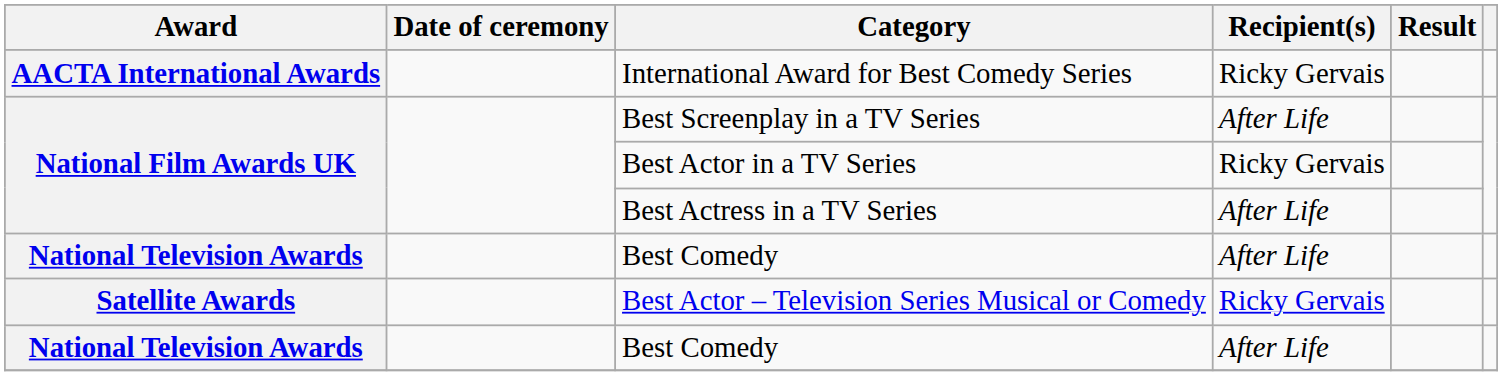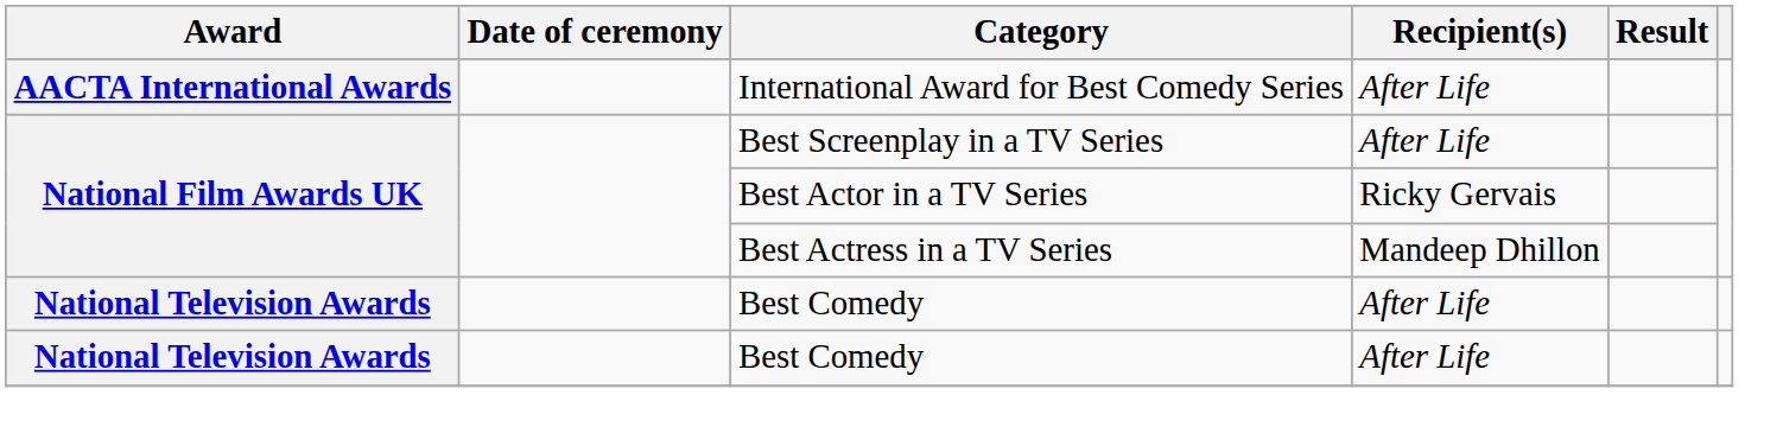International Award for Best Comedy Series | Recipient(s): Ricky Gervais -> After Life
Best Actress in a TV Series | Recipient(s): After Life -> Mandeep Dhillon
- row: Satellite Awards | Best Actor – Television Series Musical or Comedy | Ricky Gervais
